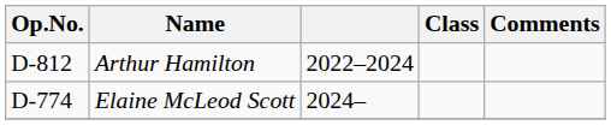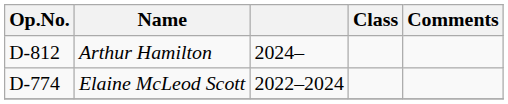Arthur Hamilton | column 3: 2022–2024 -> 2024–
Elaine McLeod Scott | column 3: 2024– -> 2022–2024
